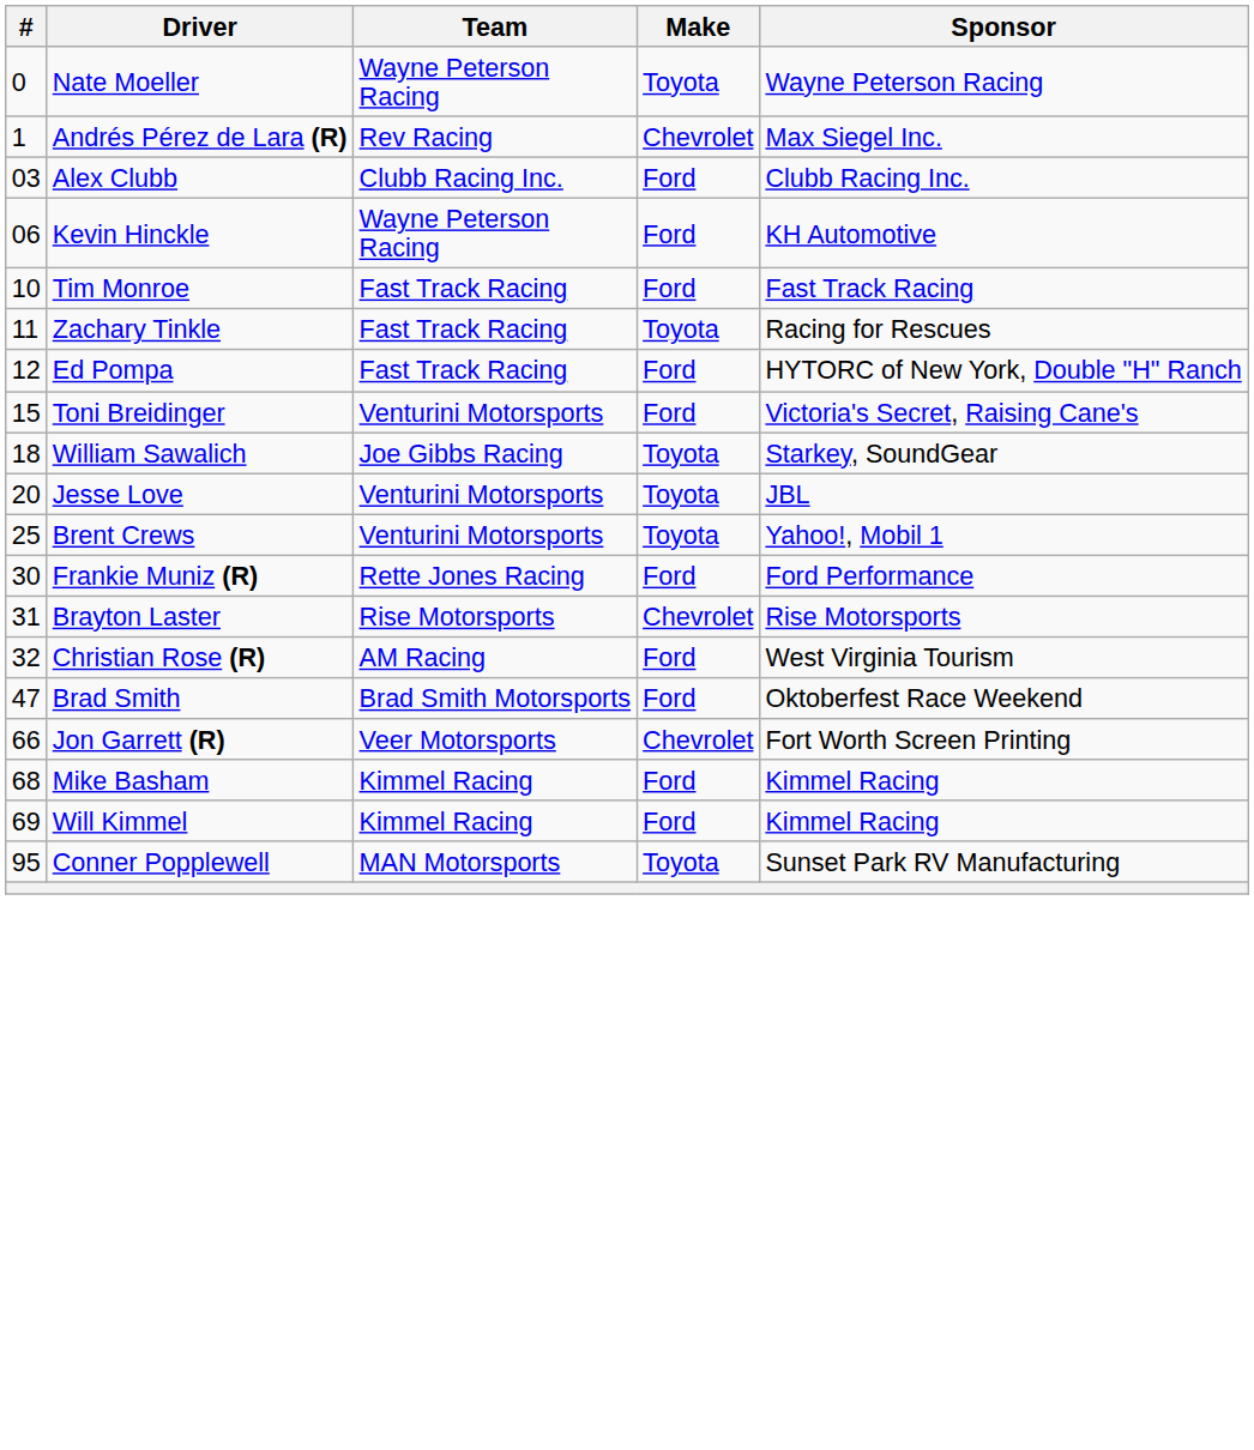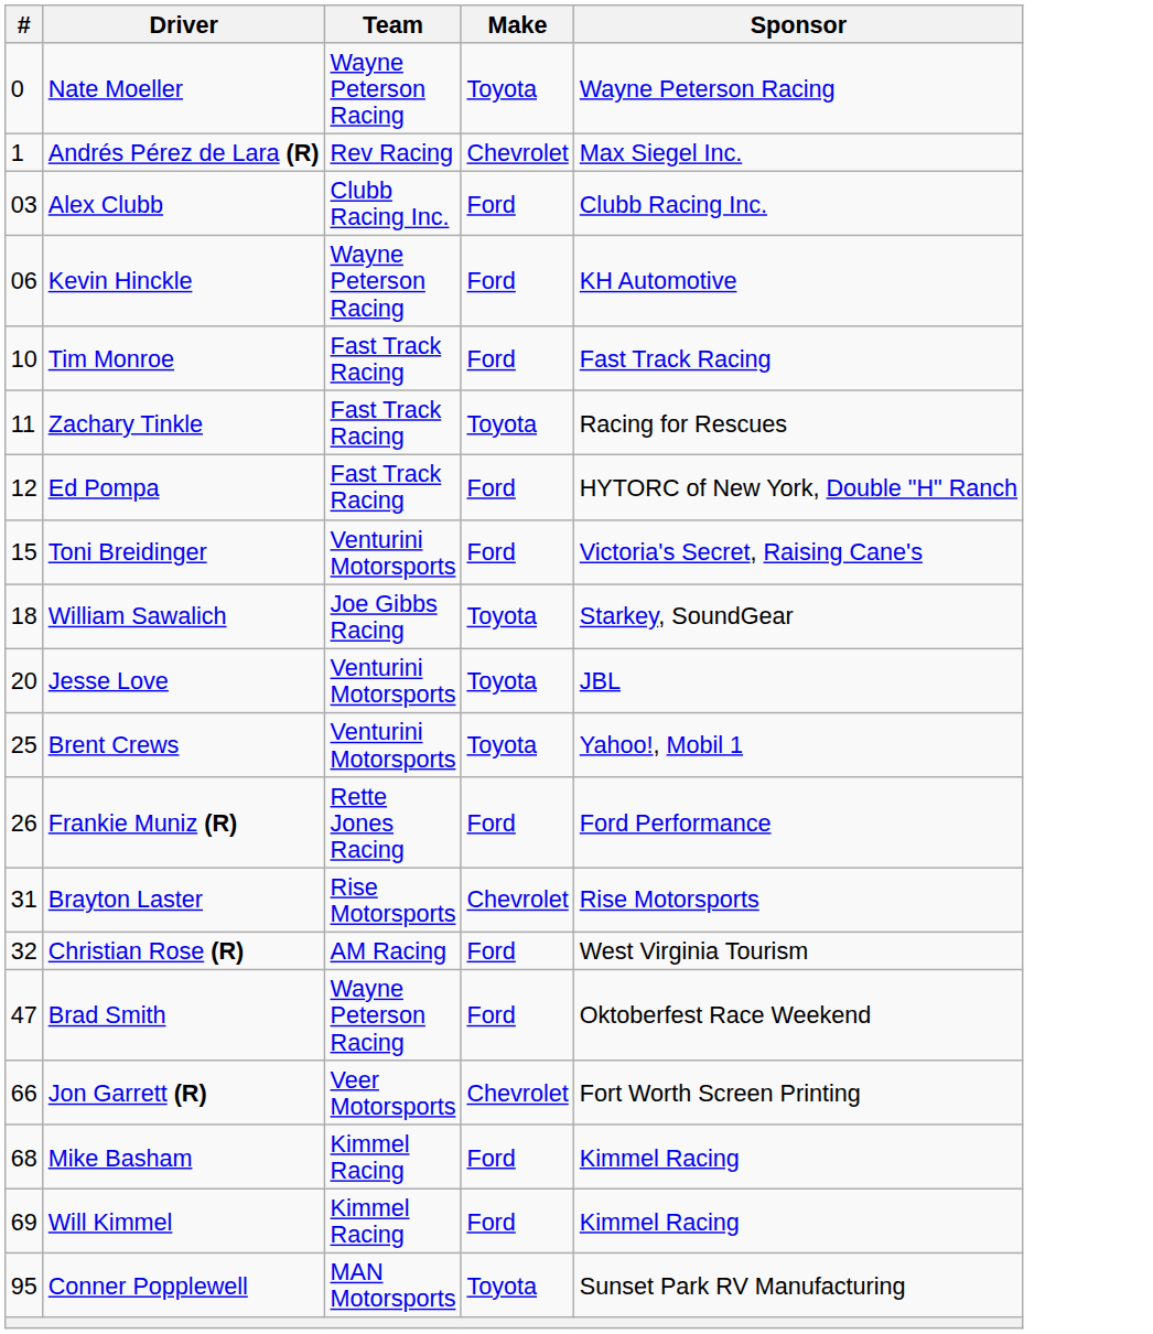Frankie Muniz (R) | #: 30 -> 26
Brad Smith | Team: Brad Smith Motorsports -> Wayne Peterson Racing
